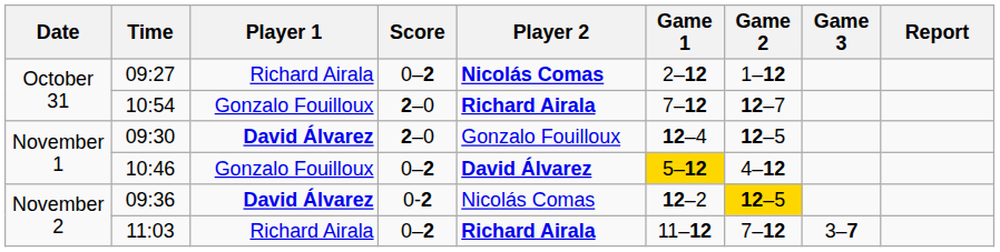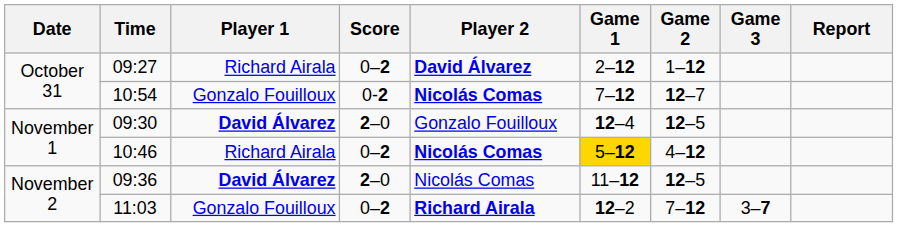09:27 | Player 2: Nicolás Comas -> David Álvarez
10:54 | Score: 2–0 -> 0-2
10:54 | Player 2: Richard Airala -> Nicolás Comas
10:46 | Player 1: Gonzalo Fouilloux -> Richard Airala
10:46 | Player 2: David Álvarez -> Nicolás Comas
09:36 | Score: 0-2 -> 2–0
09:36 | Game 1: 12–2 -> 11–12
09:36 | Game 2: gold background -> no background
11:03 | Player 1: Richard Airala -> Gonzalo Fouilloux
11:03 | Game 1: 11–12 -> 12–2
